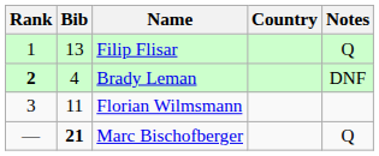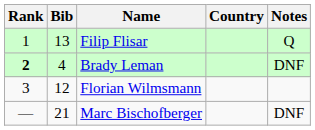Florian Wilmsmann | Bib: 11 -> 12
Marc Bischofberger | Bib: bold -> normal
Marc Bischofberger | Notes: Q -> DNF
